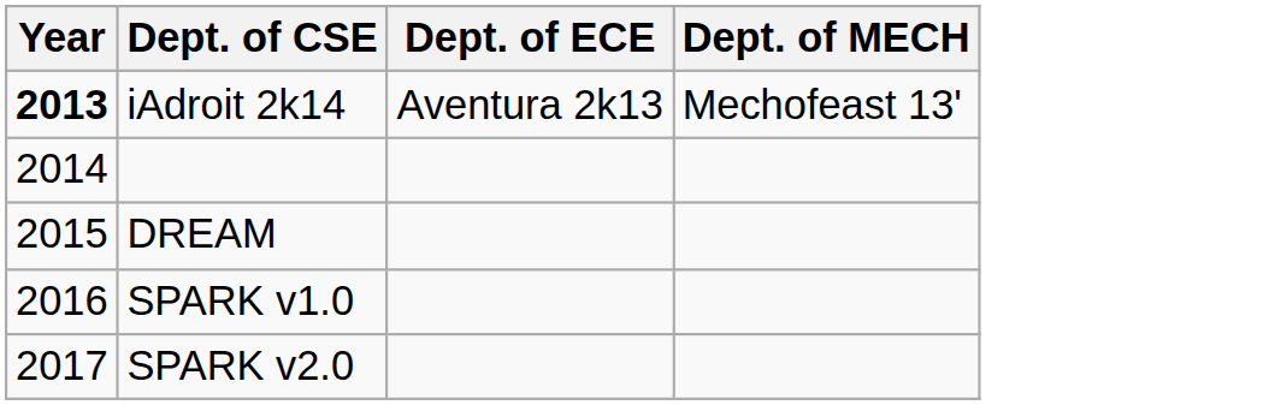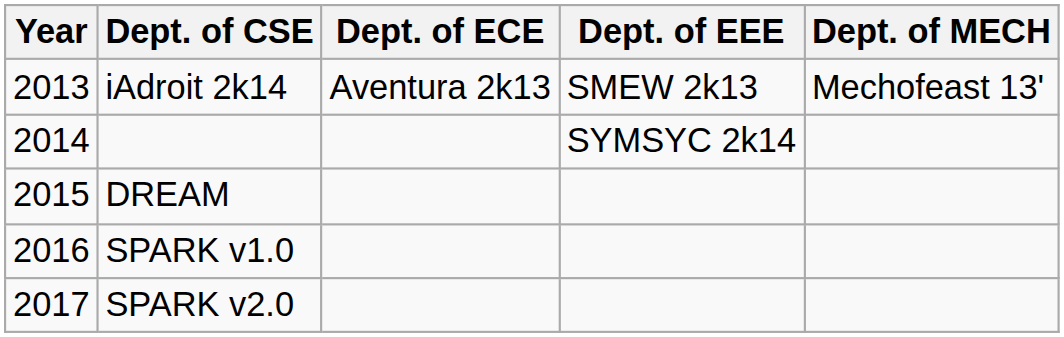+ column: Dept. of EEE | SMEW 2k13 | SYMSYC 2k14
iAdroit 2k14 | Year: bold -> normal
